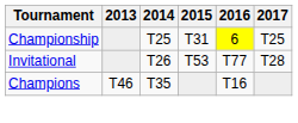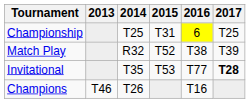+ row: Match Play | R32 | T52 | T38 | T39
Invitational | 2014: T26 -> T35
Invitational | 2017: normal -> bold
Champions | 2014: T35 -> T26
